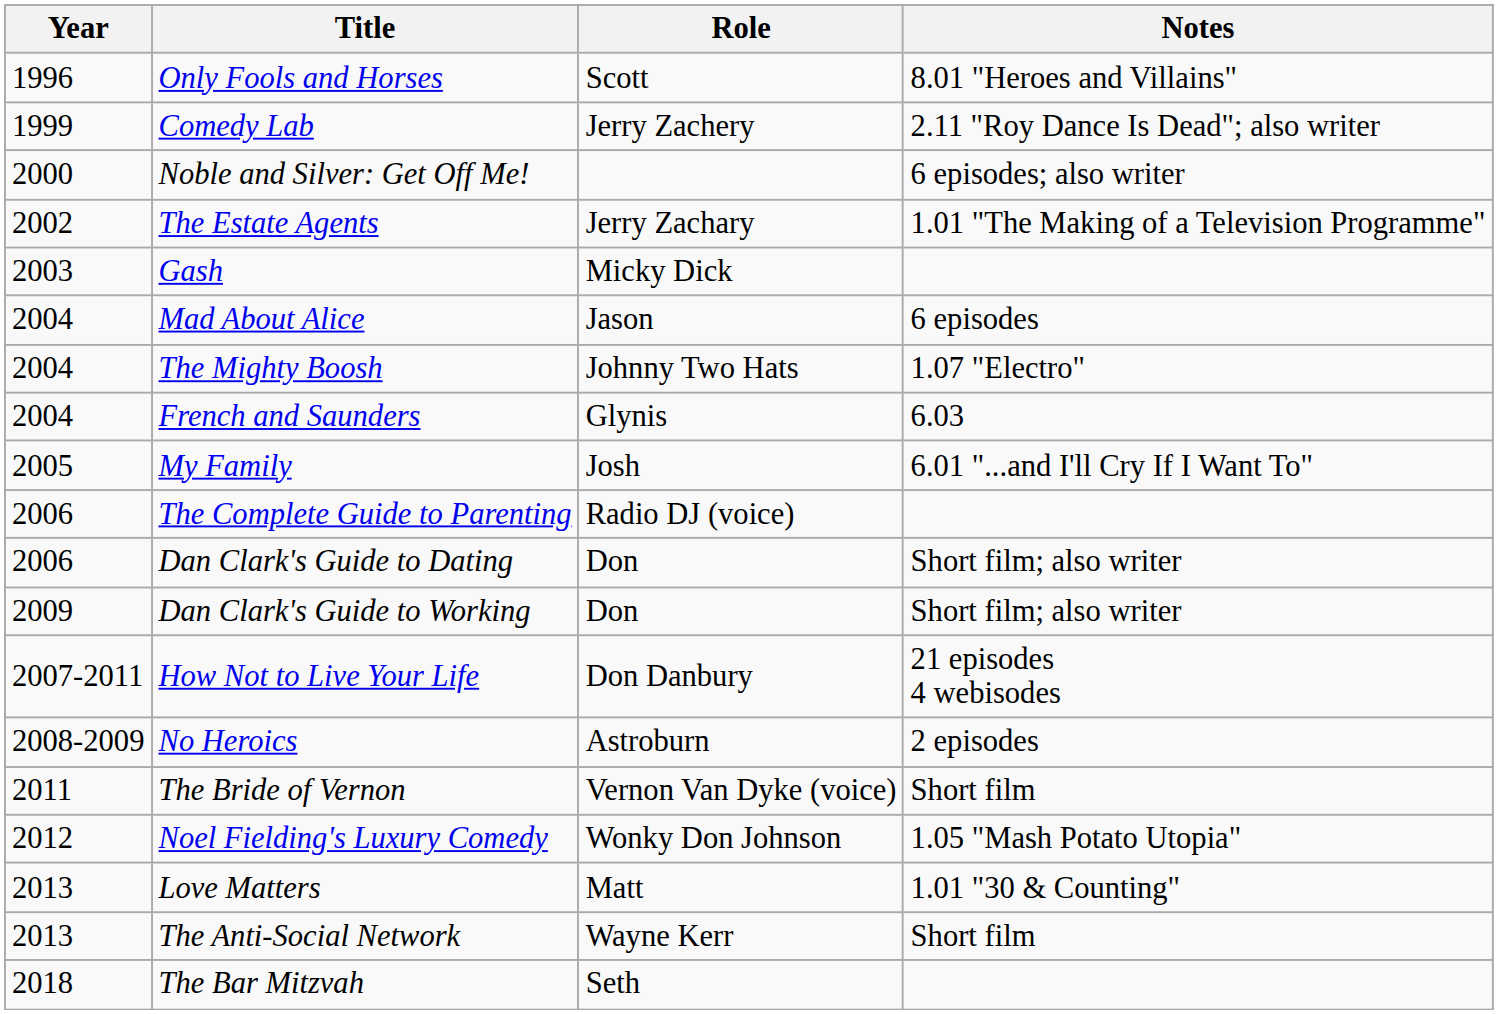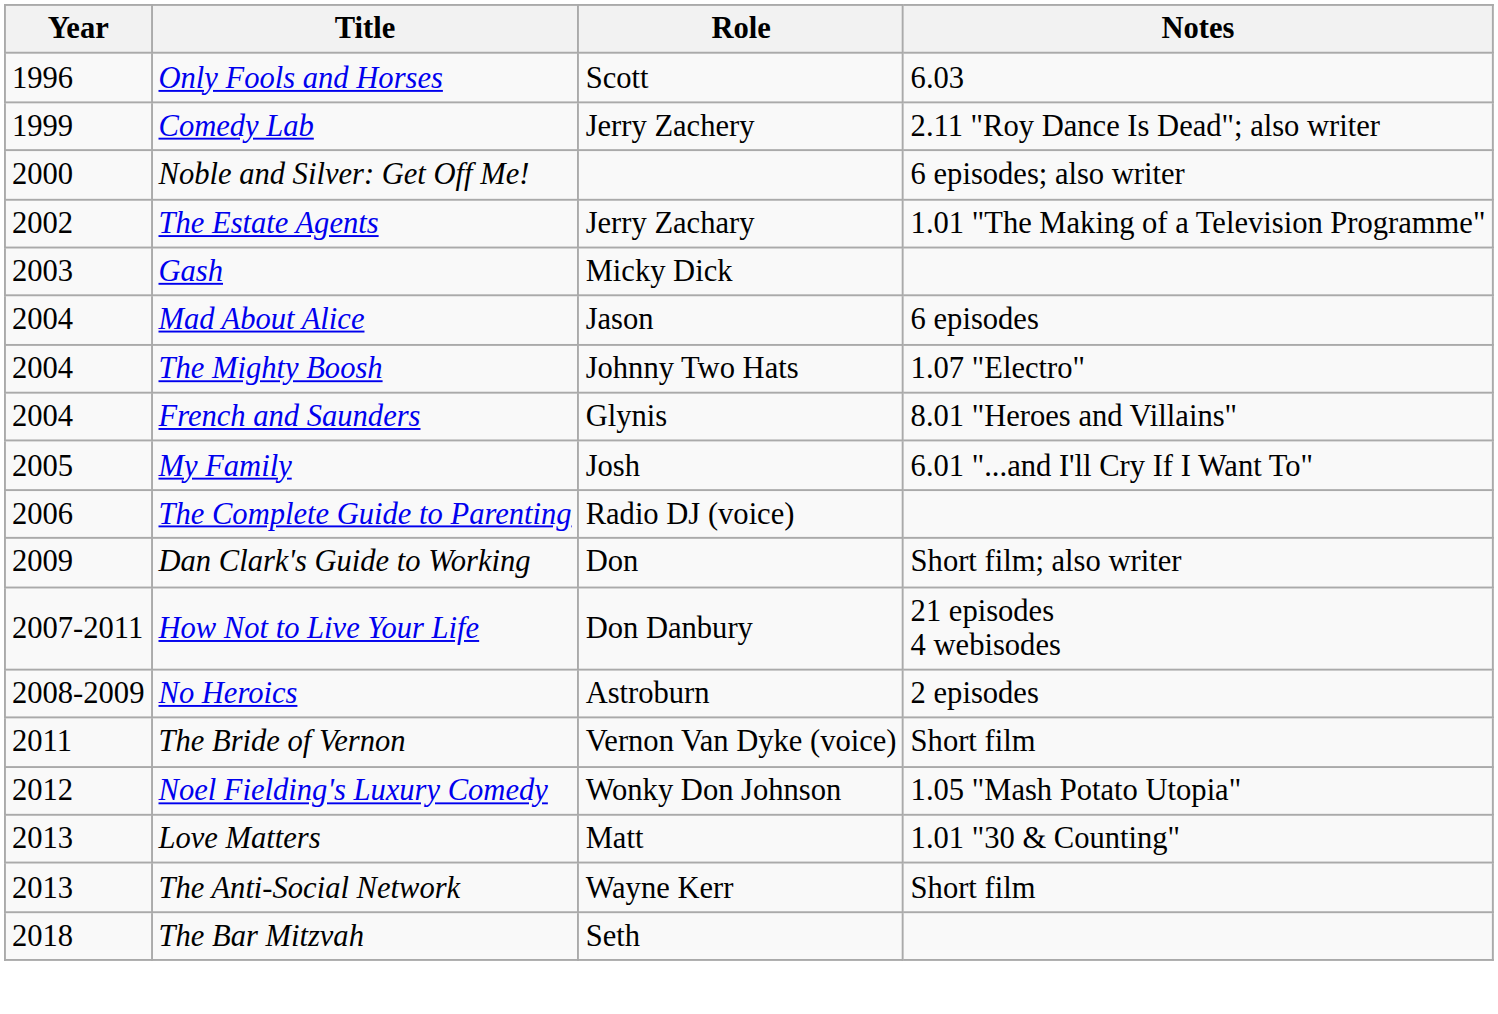Only Fools and Horses | Notes: 8.01 "Heroes and Villains" -> 6.03
French and Saunders | Notes: 6.03 -> 8.01 "Heroes and Villains"
- row: 2006 | Dan Clark's Guide to Dating | Don | Short film; also writer
